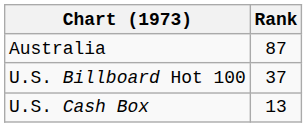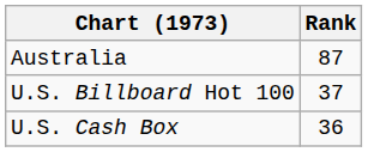U.S. Cash Box | Rank: 13 -> 36
